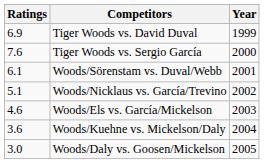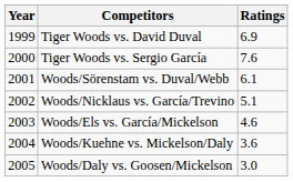columns swapped: Year <-> Ratings
